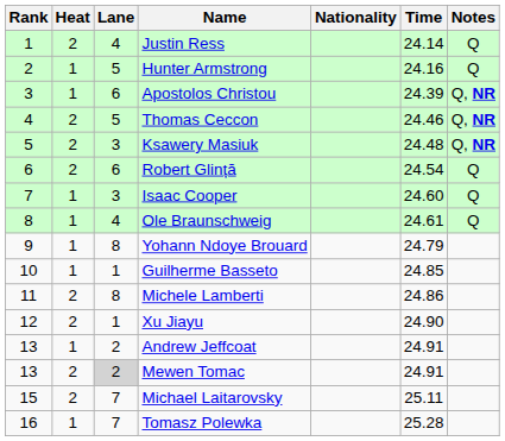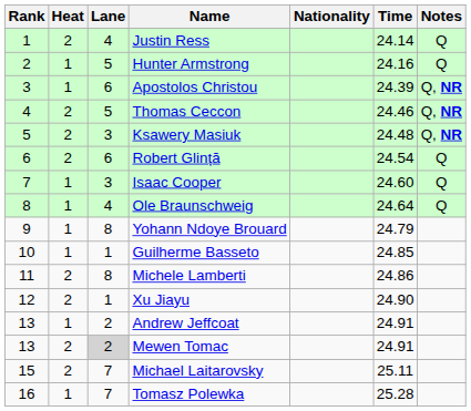Ole Braunschweig | Time: 24.61 -> 24.64
